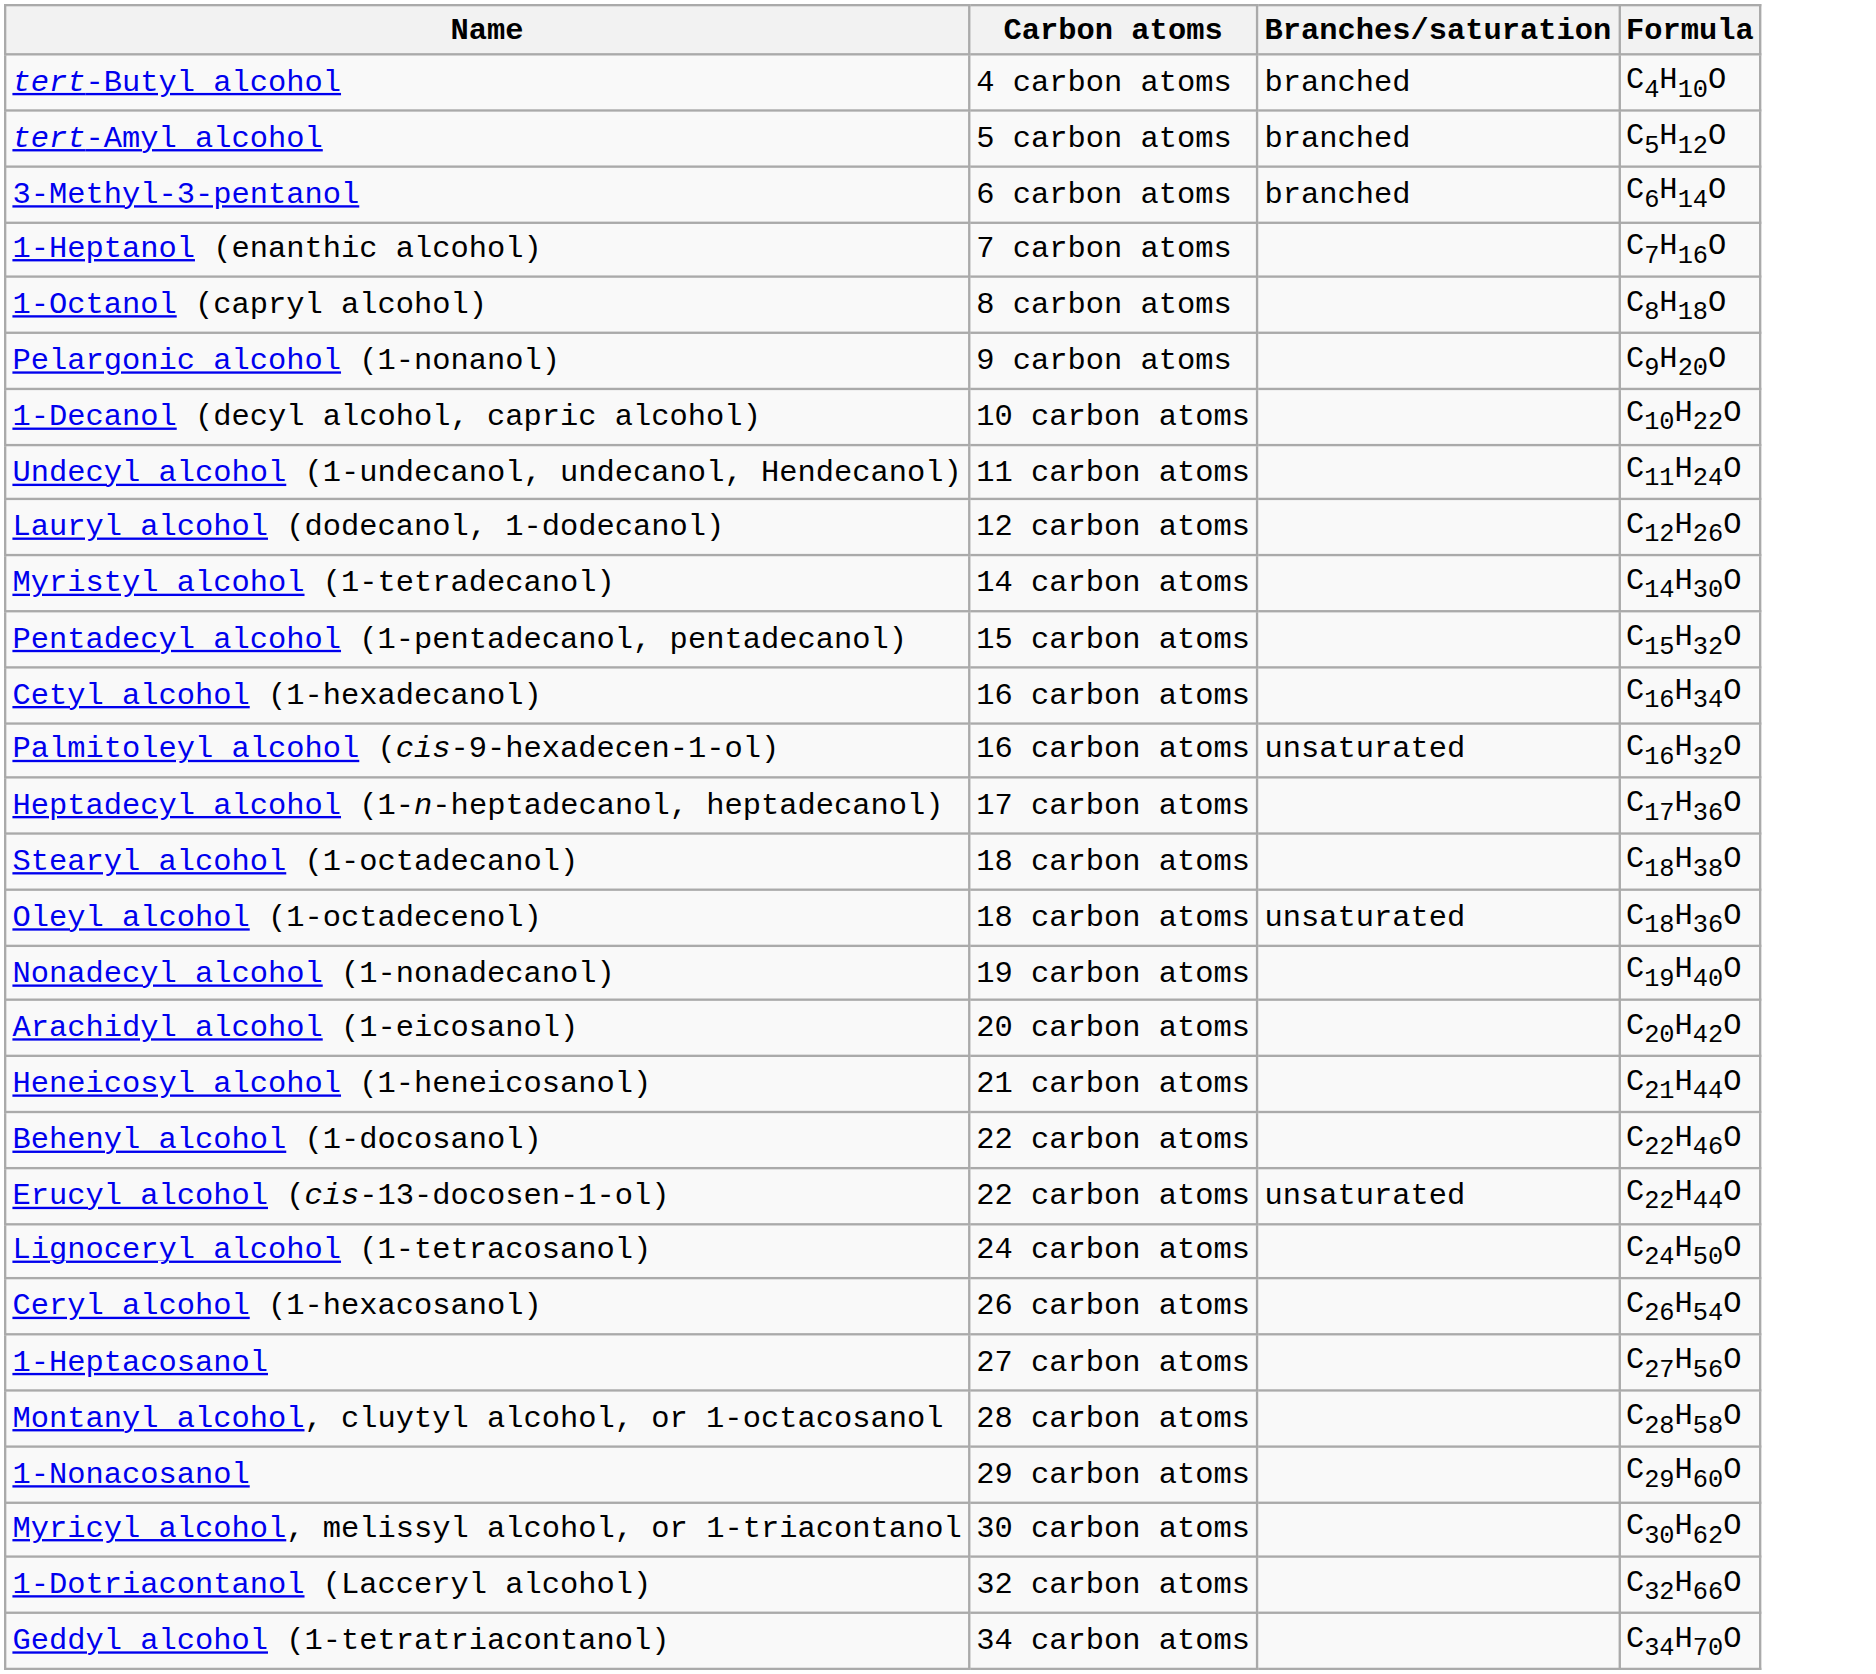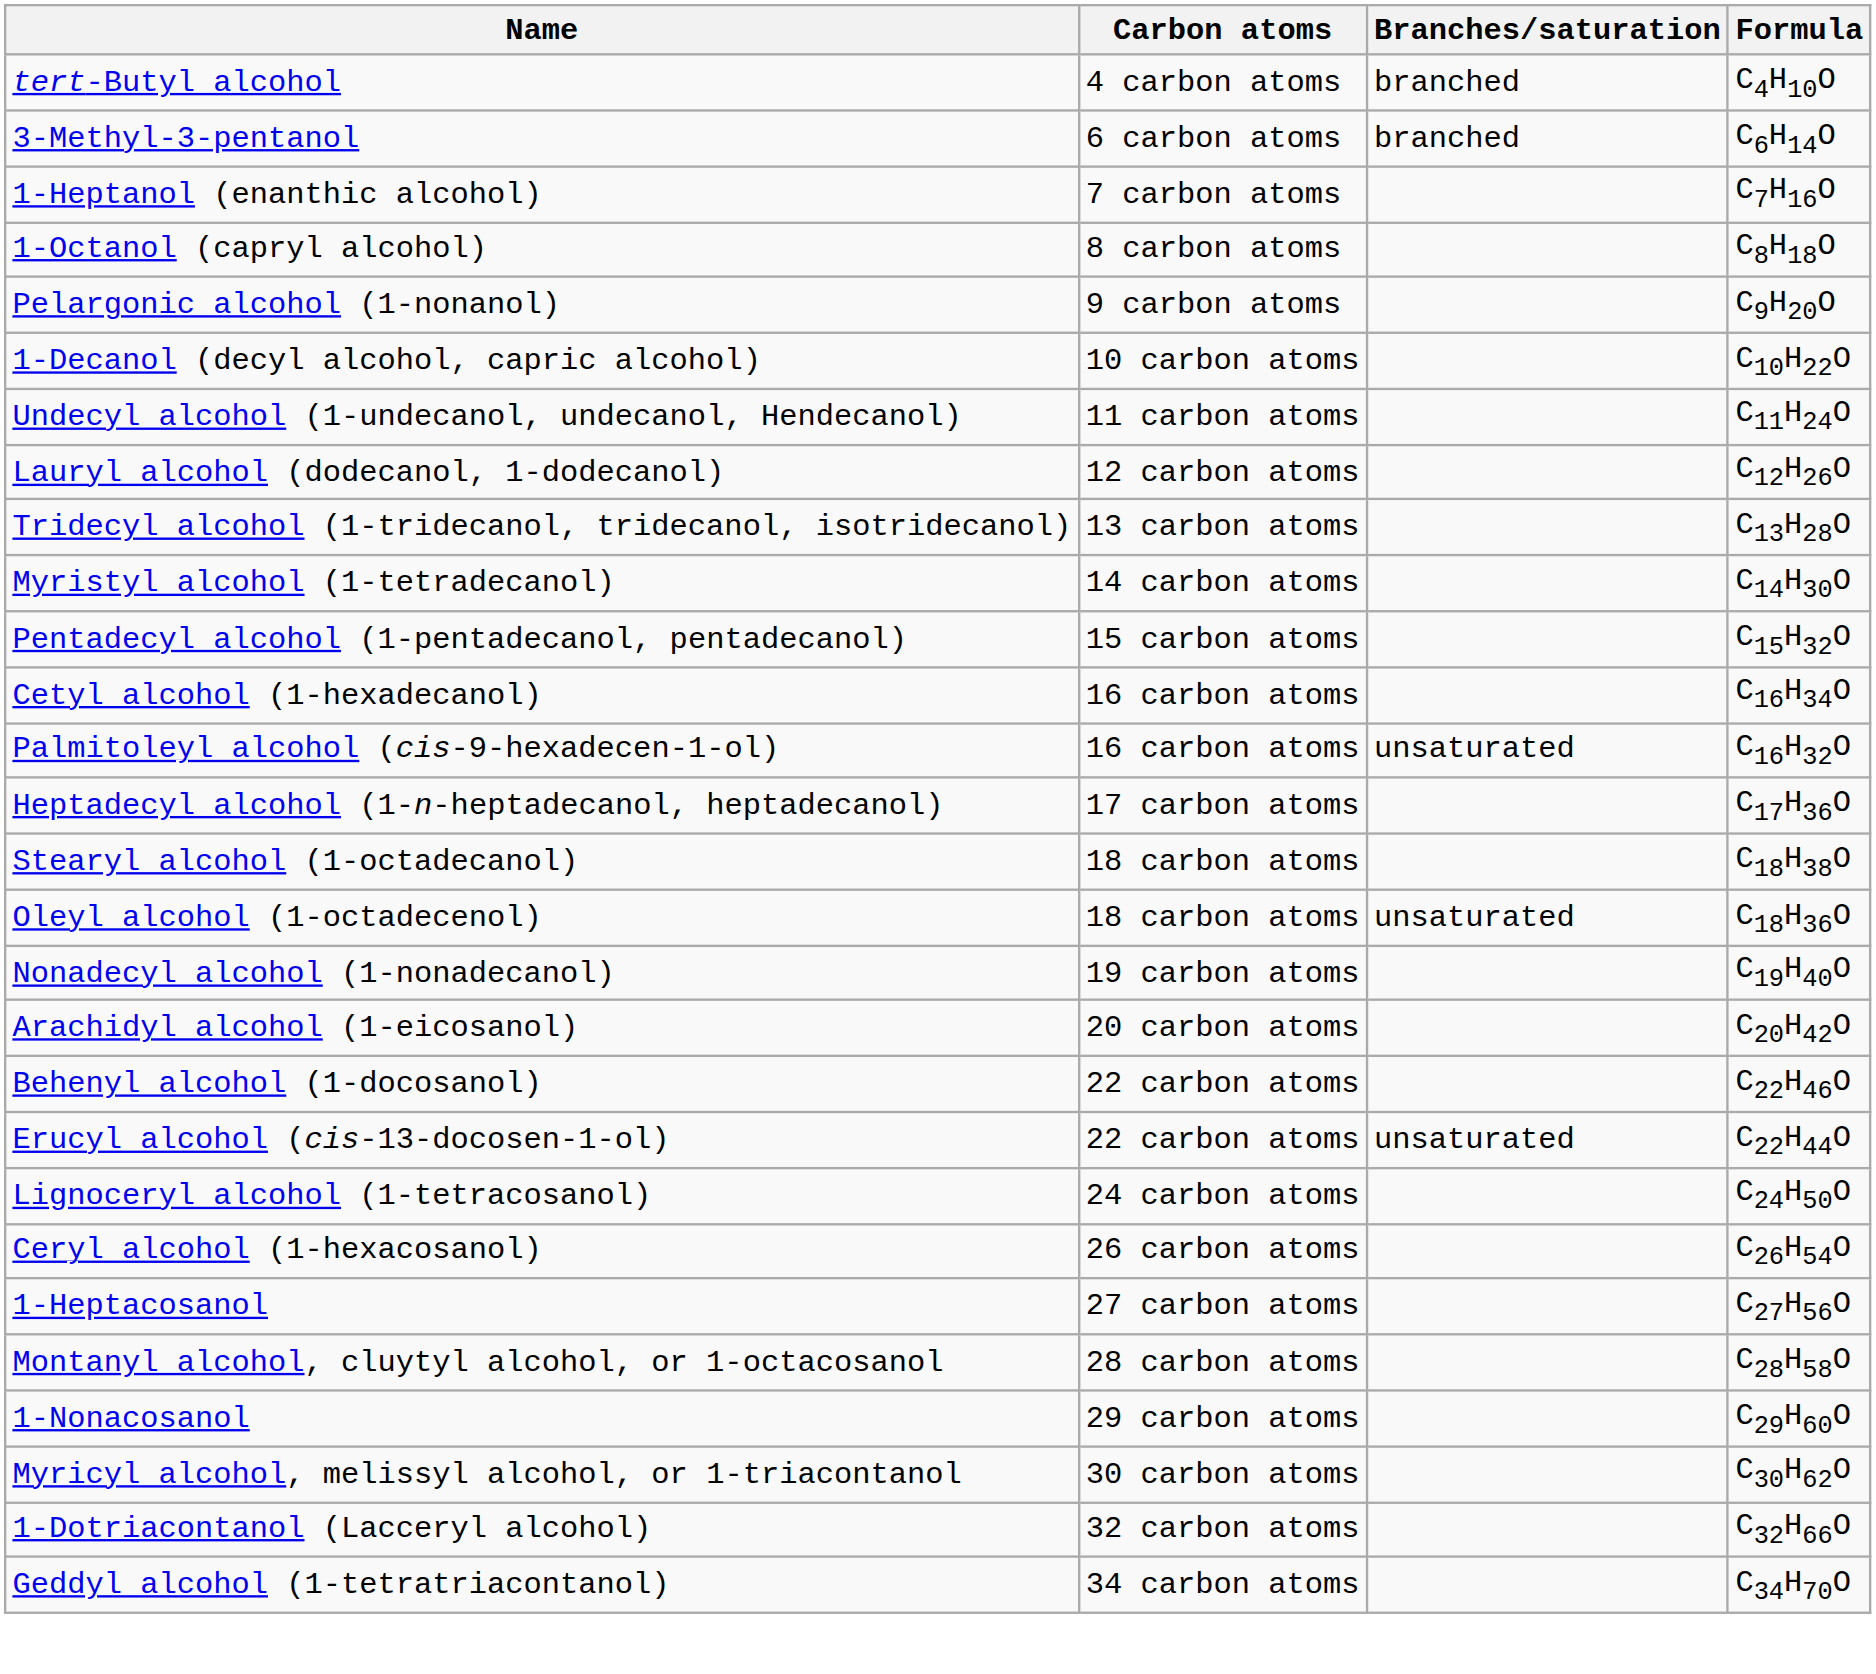- row: tert-Amyl alcohol | 5 carbon atoms | branched | C5H12O
+ row: Tridecyl alcohol (1-tridecanol, tridecanol, isotridecanol) | 13 carbon atoms | C13H28O
- row: Heneicosyl alcohol (1-heneicosanol) | 21 carbon atoms | C21H44O
